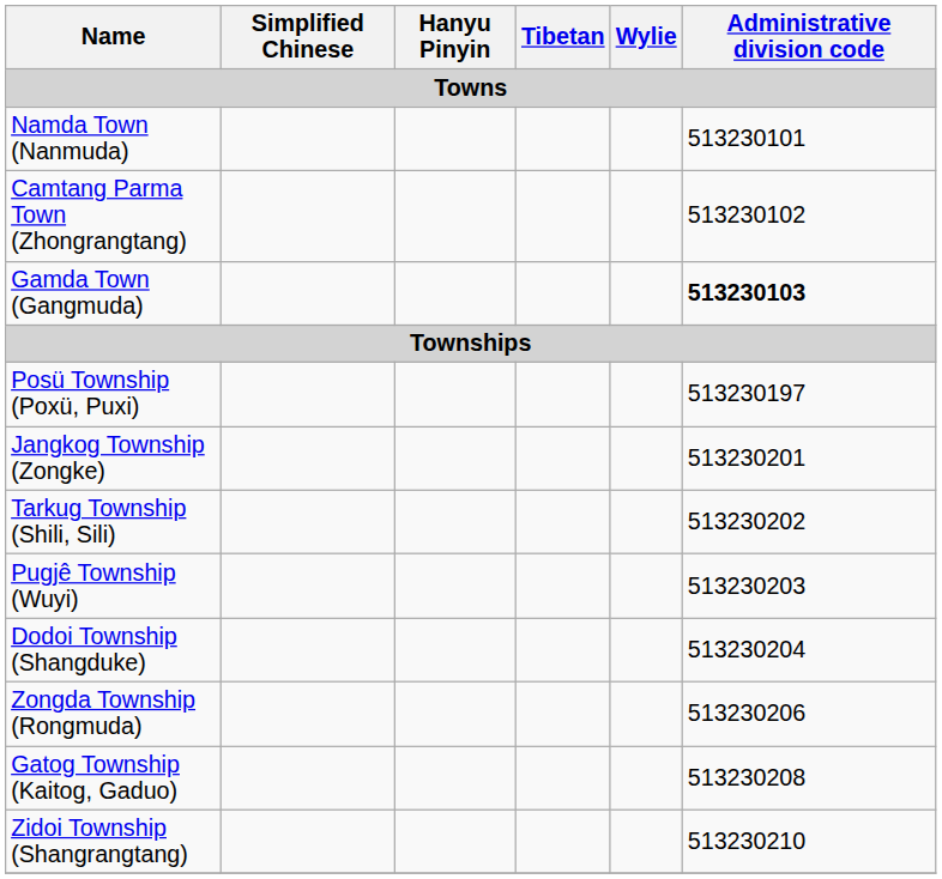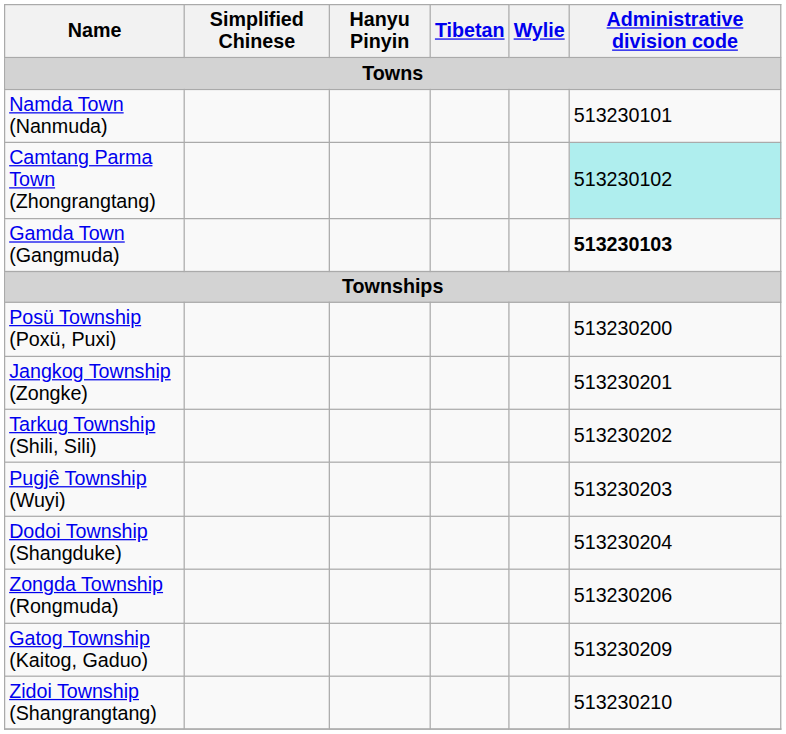Camtang Parma Town (Zhongrangtang) | Administrative division code: no background -> paleturquoise background
Posü Township (Poxü, Puxi) | Administrative division code: 513230197 -> 513230200
Gatog Township (Kaitog, Gaduo) | Administrative division code: 513230208 -> 513230209
